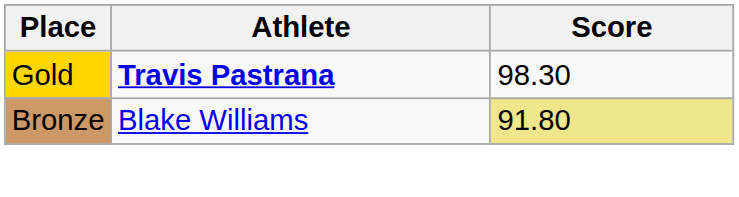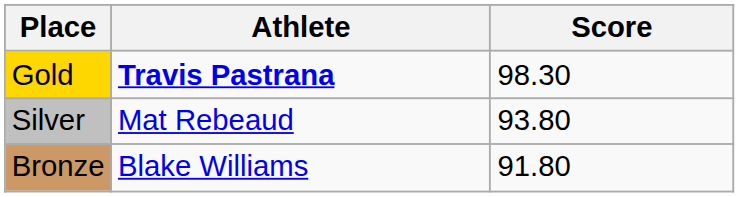+ row: Silver | Mat Rebeaud | 93.80
Bronze | Score: khaki background -> no background
